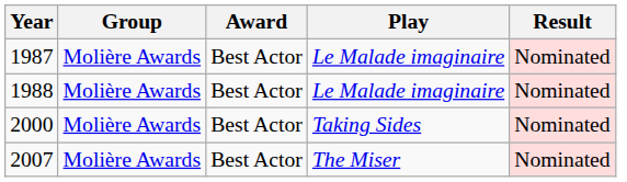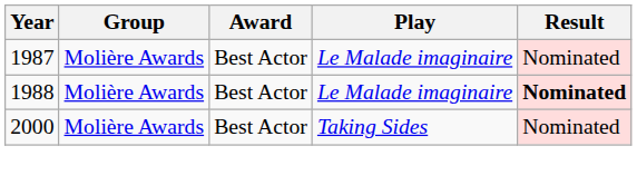1988 | Result: normal -> bold
- row: 2007 | Molière Awards | Best Actor | The Miser | Nominated
